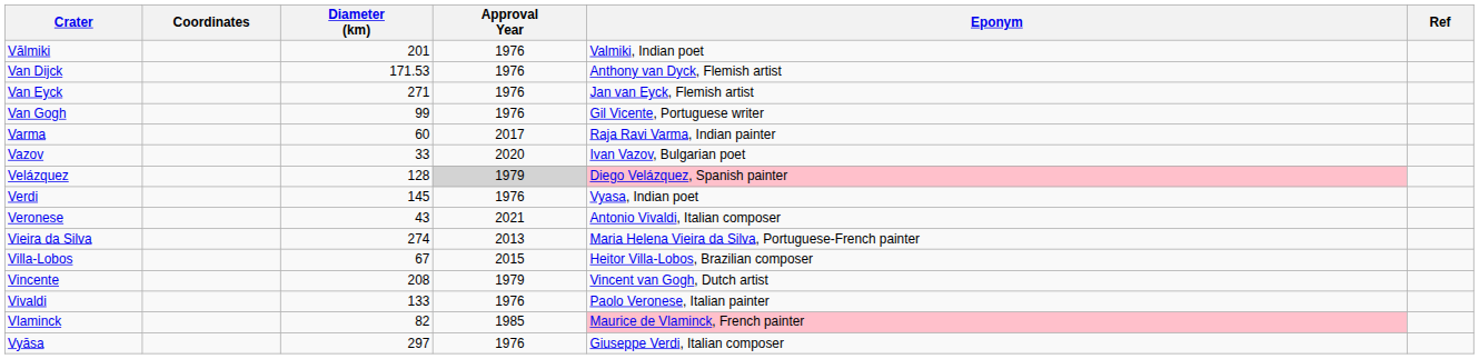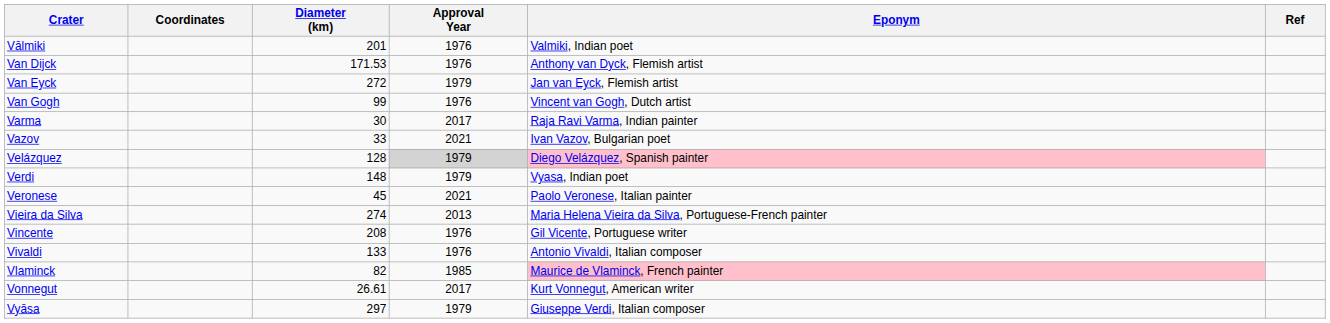Van Eyck | Diameter (km): 271 -> 272
Van Eyck | Approval Year: 1976 -> 1979
Van Gogh | Eponym: Gil Vicente, Portuguese writer -> Vincent van Gogh, Dutch artist
Varma | Diameter (km): 60 -> 30
Vazov | Approval Year: 2020 -> 2021
Verdi | Diameter (km): 145 -> 148
Verdi | Approval Year: 1976 -> 1979
Veronese | Diameter (km): 43 -> 45
Veronese | Eponym: Antonio Vivaldi, Italian composer -> Paolo Veronese, Italian painter
- row: Villa-Lobos | 67 | 2015 | Heitor Villa-Lobos, Brazilian composer
Vincente | Approval Year: 1979 -> 1976
Vincente | Eponym: Vincent van Gogh, Dutch artist -> Gil Vicente, Portuguese writer
Vivaldi | Eponym: Paolo Veronese, Italian painter -> Antonio Vivaldi, Italian composer
+ row: Vonnegut | 26.61 | 2017 | Kurt Vonnegut, American writer
Vyāsa | Approval Year: 1976 -> 1979
